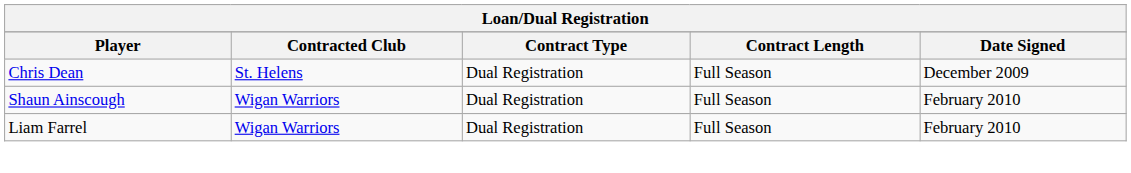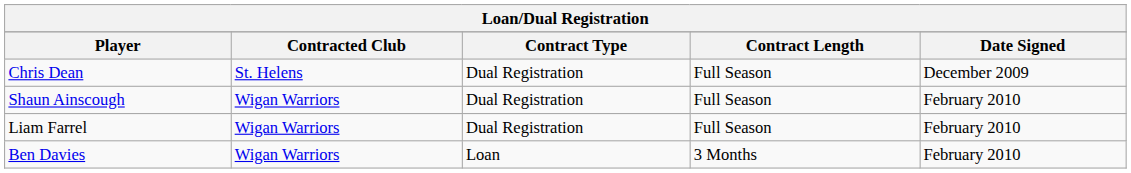+ row: Ben Davies | Wigan Warriors | Loan | 3 Months | February 2010
